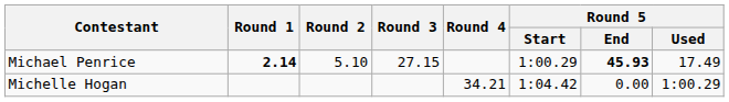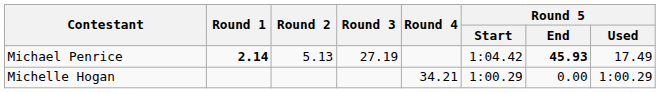Michael Penrice | Round 2: 5.10 -> 5.13
Michael Penrice | Round 3: 27.15 -> 27.19
Michael Penrice | Round 5 / Start: 1:00.29 -> 1:04.42
Michelle Hogan | Round 5 / Start: 1:04.42 -> 1:00.29
